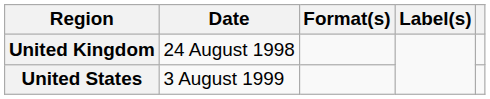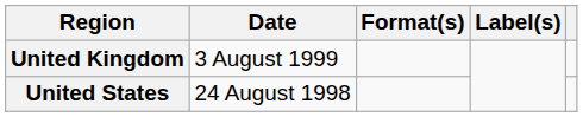United Kingdom | Date: 24 August 1998 -> 3 August 1999
United States | Date: 3 August 1999 -> 24 August 1998
